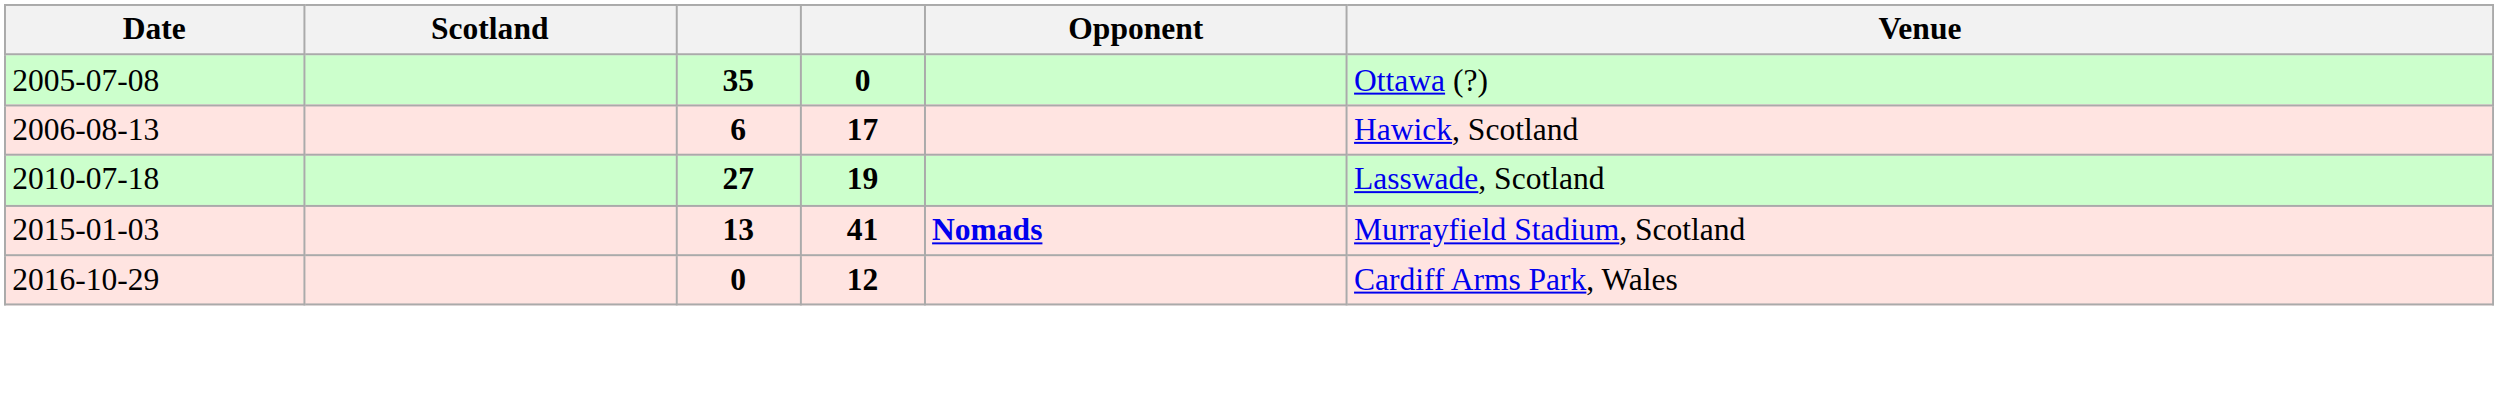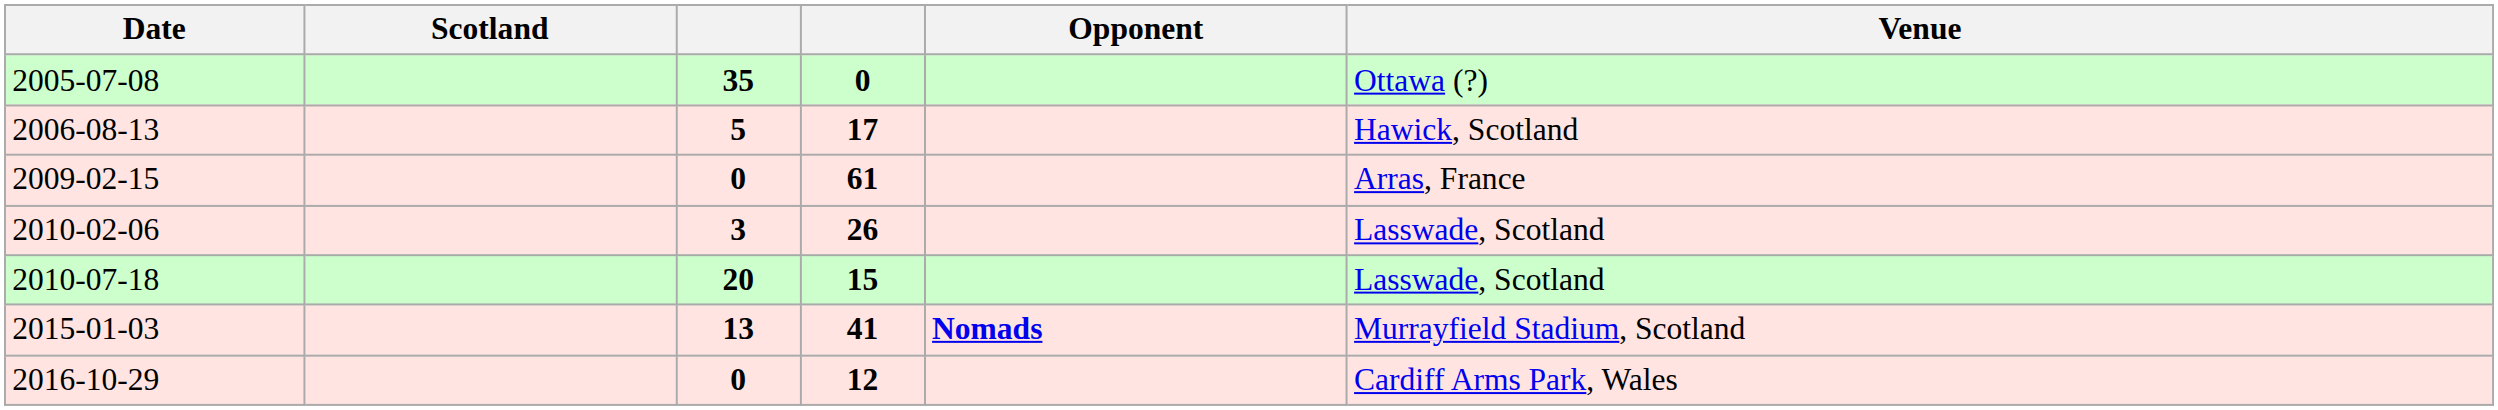2006-08-13 | column 3: 6 -> 5
+ row: 2009-02-15 | 0 | 61 | Arras, France
+ row: 2010-02-06 | 3 | 26 | Lasswade, Scotland
2010-07-18 | column 3: 27 -> 20
2010-07-18 | column 4: 19 -> 15
